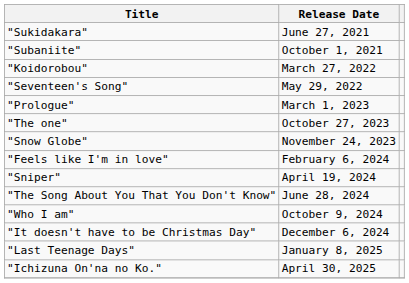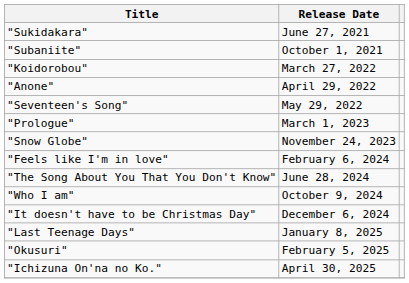+ row: "Anone" | April 29, 2022
- row: "The one" | October 27, 2023
- row: "Sniper" | April 19, 2024
+ row: "Okusuri" | February 5, 2025
